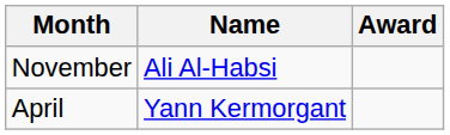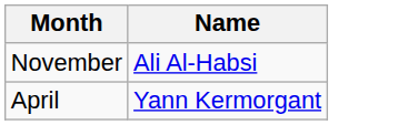- column: Award
